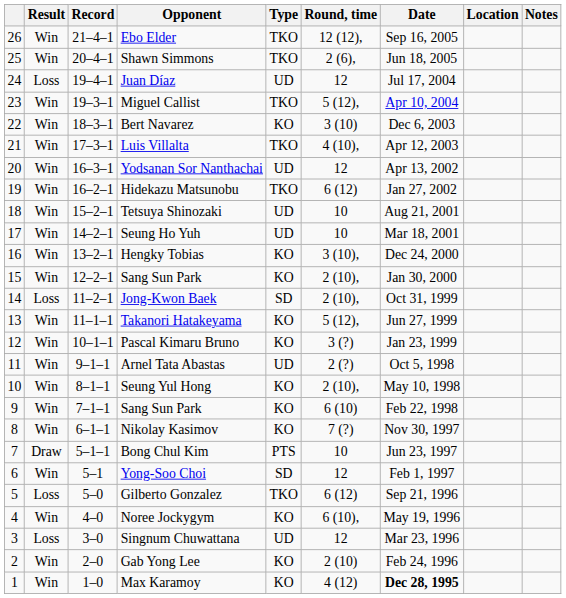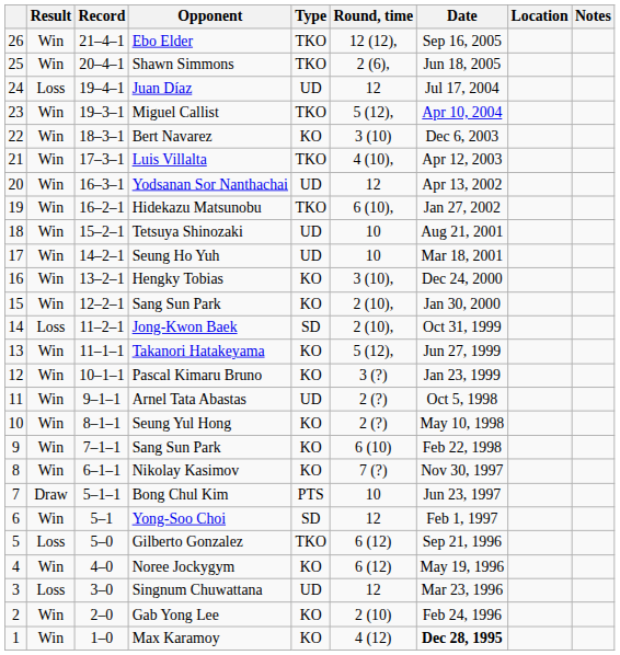Hidekazu Matsunobu | Round, time: 6 (12) -> 6 (10),
Seung Yul Hong | Round, time: 2 (10), -> 2 (?)
Noree Jockygym | Round, time: 6 (10), -> 6 (12)
